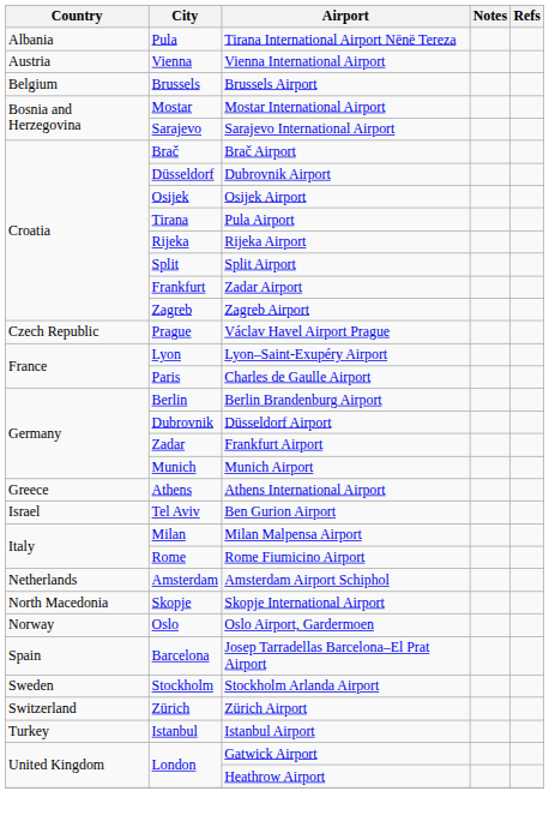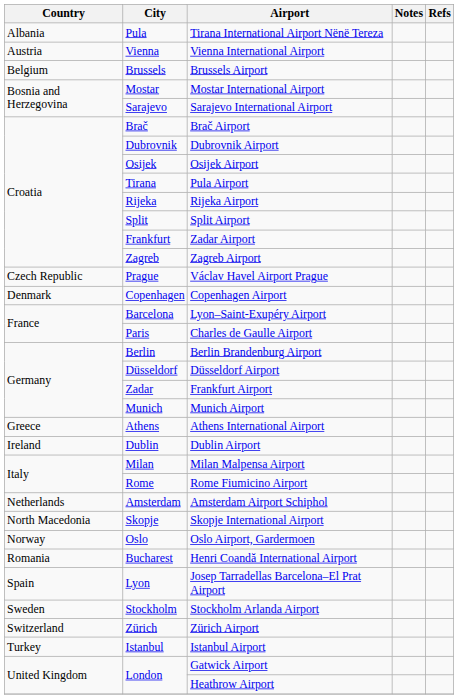Dubrovnik Airport | City: Düsseldorf -> Dubrovnik
+ row: Denmark | Copenhagen | Copenhagen Airport
Lyon–Saint-Exupéry Airport | City: Lyon -> Barcelona
Düsseldorf Airport | City: Dubrovnik -> Düsseldorf
+ row: Ireland | Dublin | Dublin Airport
- row: Israel | Tel Aviv | Ben Gurion Airport
+ row: Romania | Bucharest | Henri Coandă International Airport
Josep Tarradellas Barcelona–El Prat Airport | City: Barcelona -> Lyon
